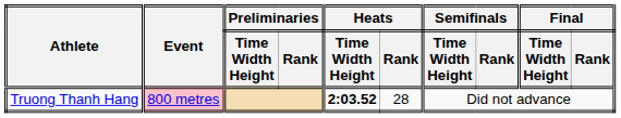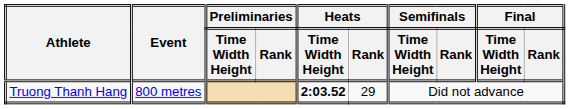Truong Thanh Hang | Event: pink background -> no background
Truong Thanh Hang | Heats / Rank: 28 -> 29
